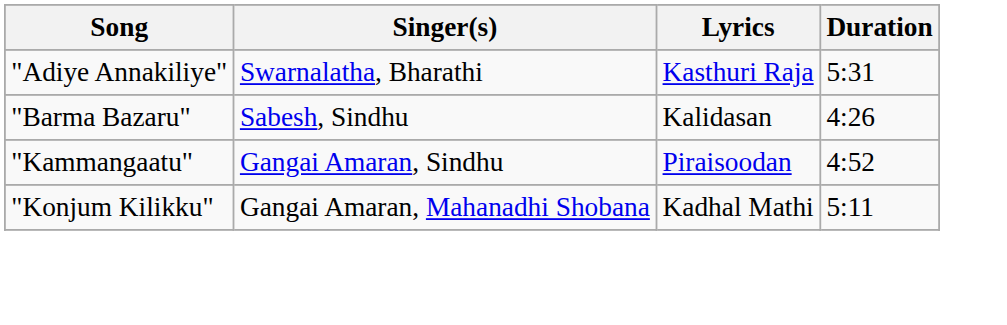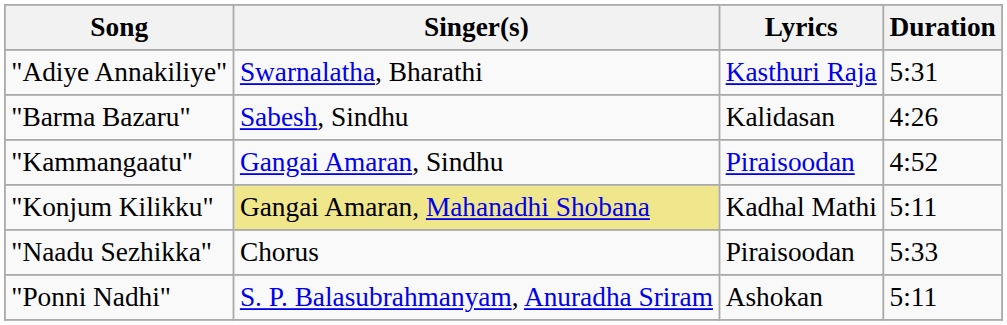"Konjum Kilikku" | Singer(s): no background -> khaki background
+ row: "Naadu Sezhikka" | Chorus | Piraisoodan | 5:33
+ row: "Ponni Nadhi" | S. P. Balasubrahmanyam, Anuradha Sriram | Ashokan | 5:11
